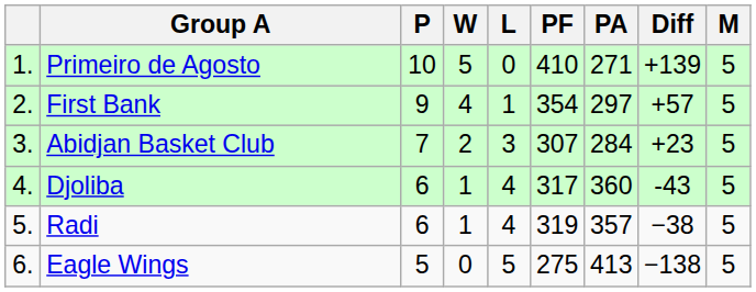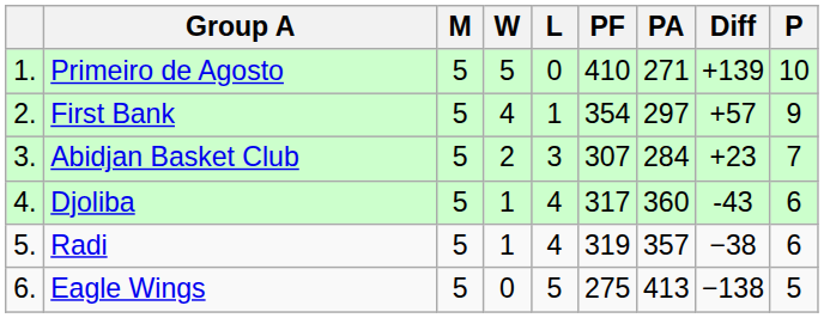columns swapped: M <-> P
